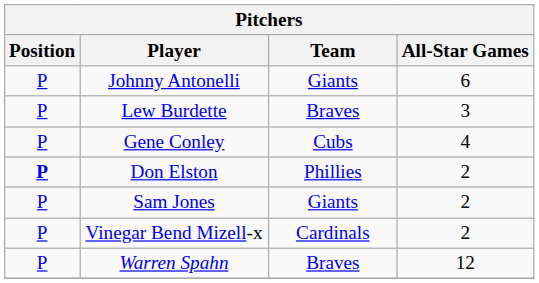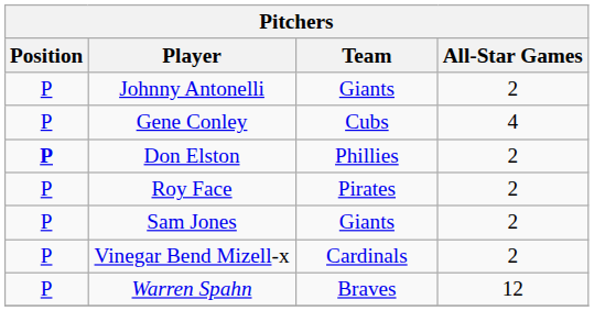Johnny Antonelli | All-Star Games: 6 -> 2
- row: P | Lew Burdette | Braves | 3
+ row: P | Roy Face | Pirates | 2
